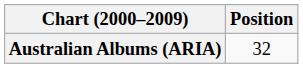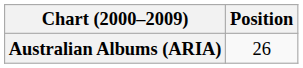Australian Albums (ARIA) | Position: 32 -> 26
